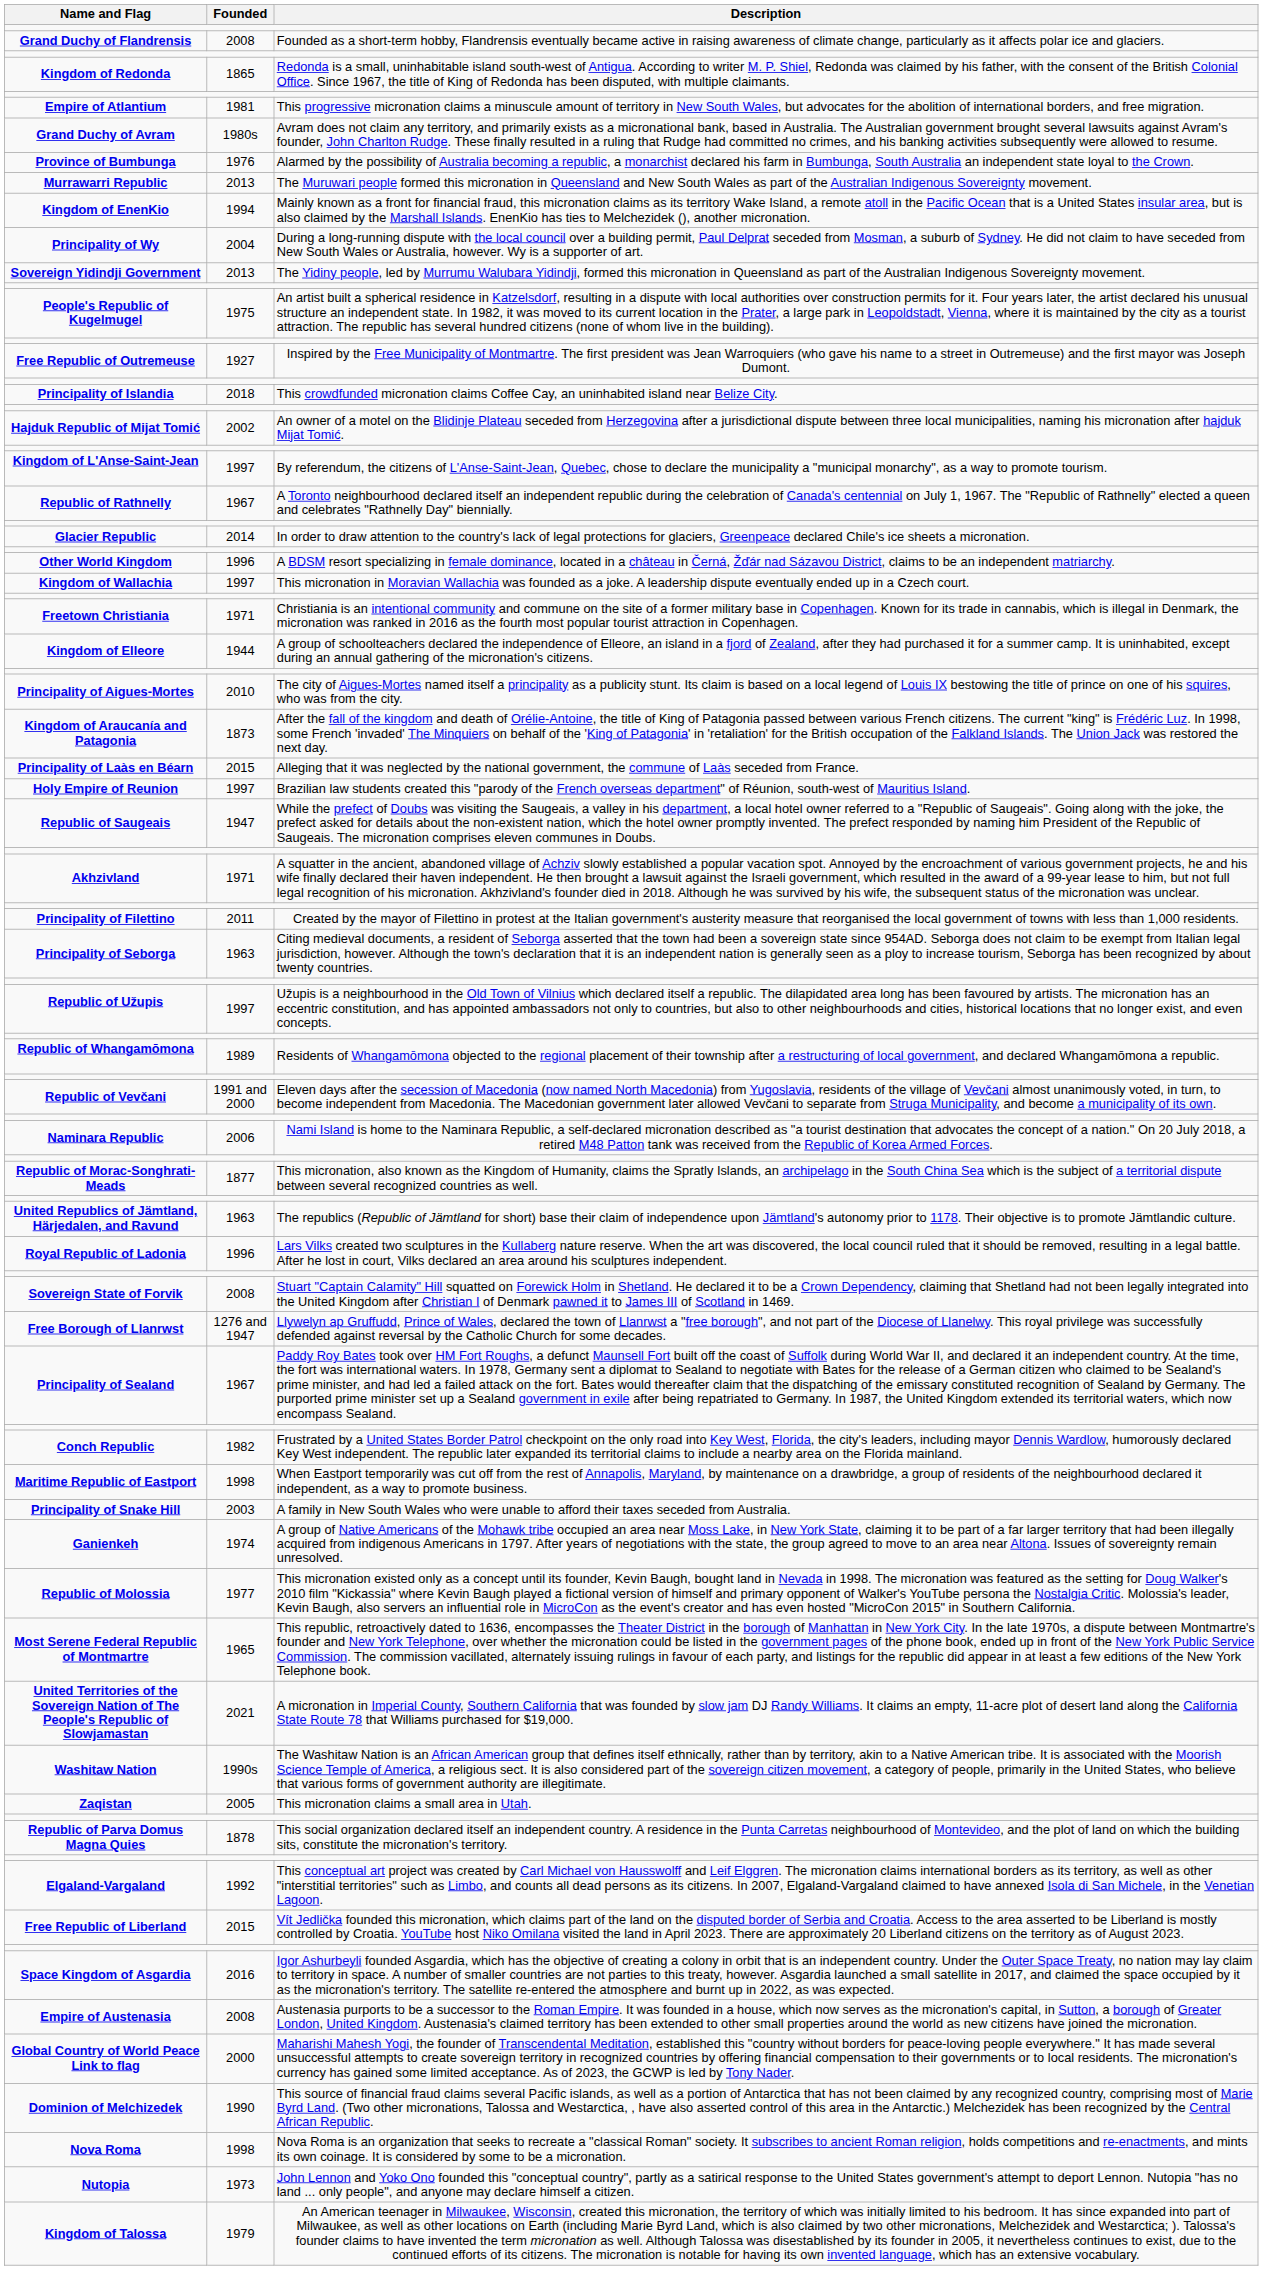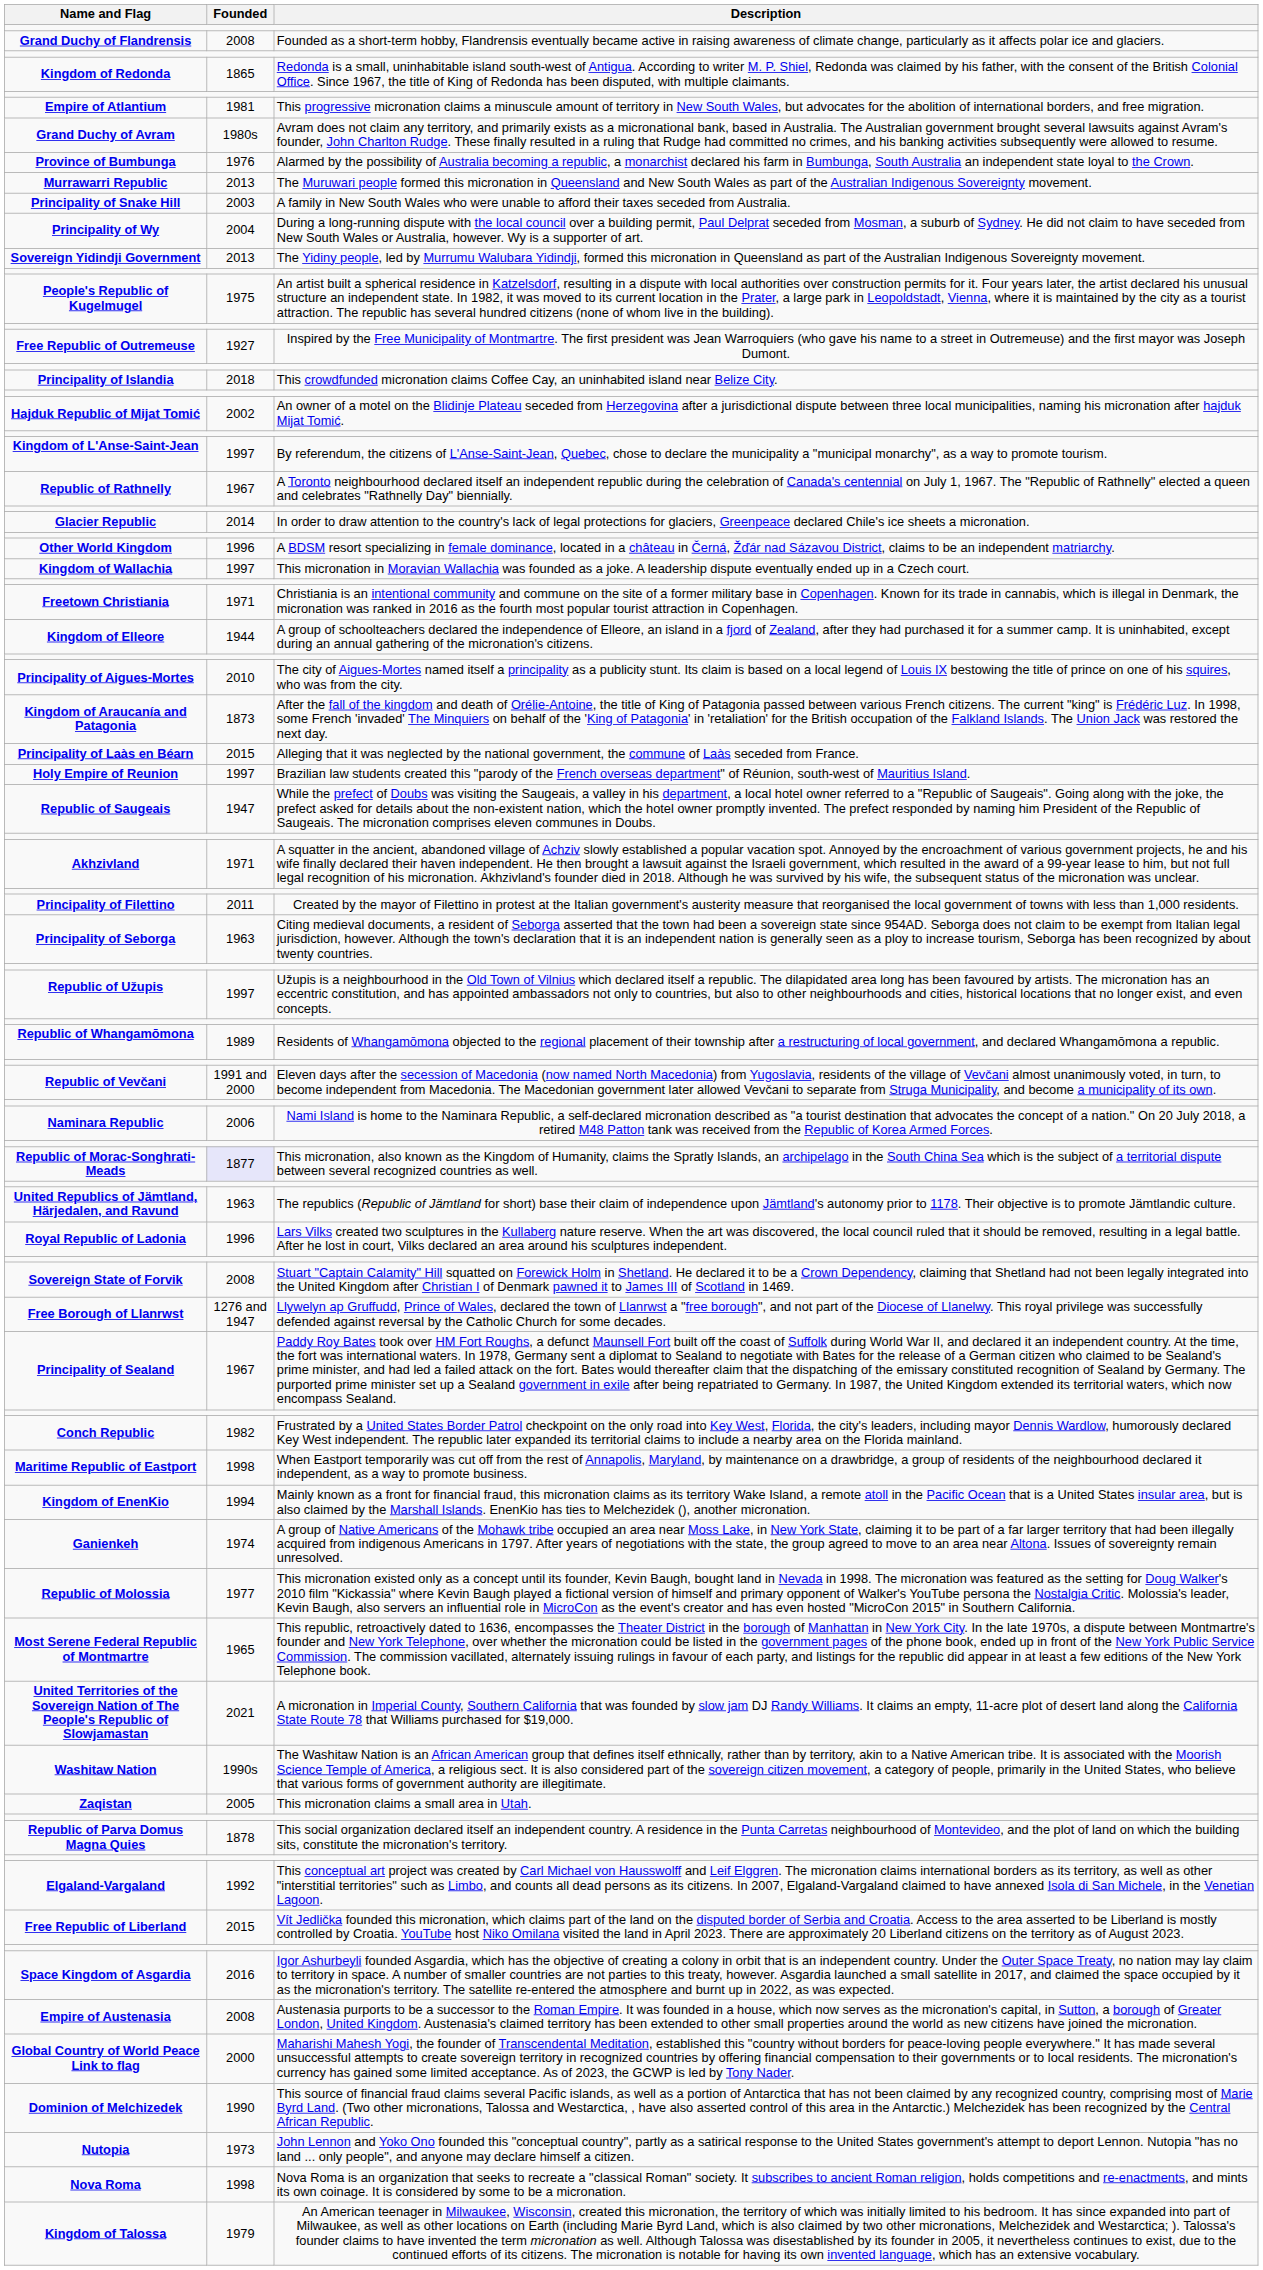rows swapped: Principality of Snake Hill <-> Kingdom of EnenKio
Republic of Morac-Songhrati-Meads | Founded: no background -> lavender background
rows swapped: Nova Roma <-> Nutopia
